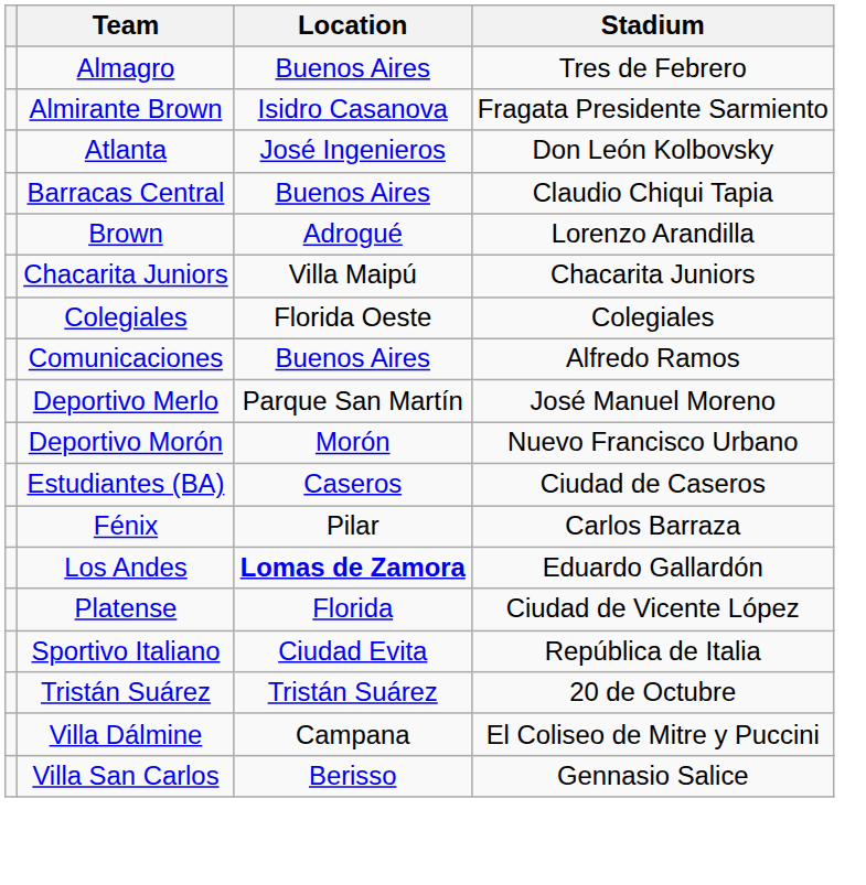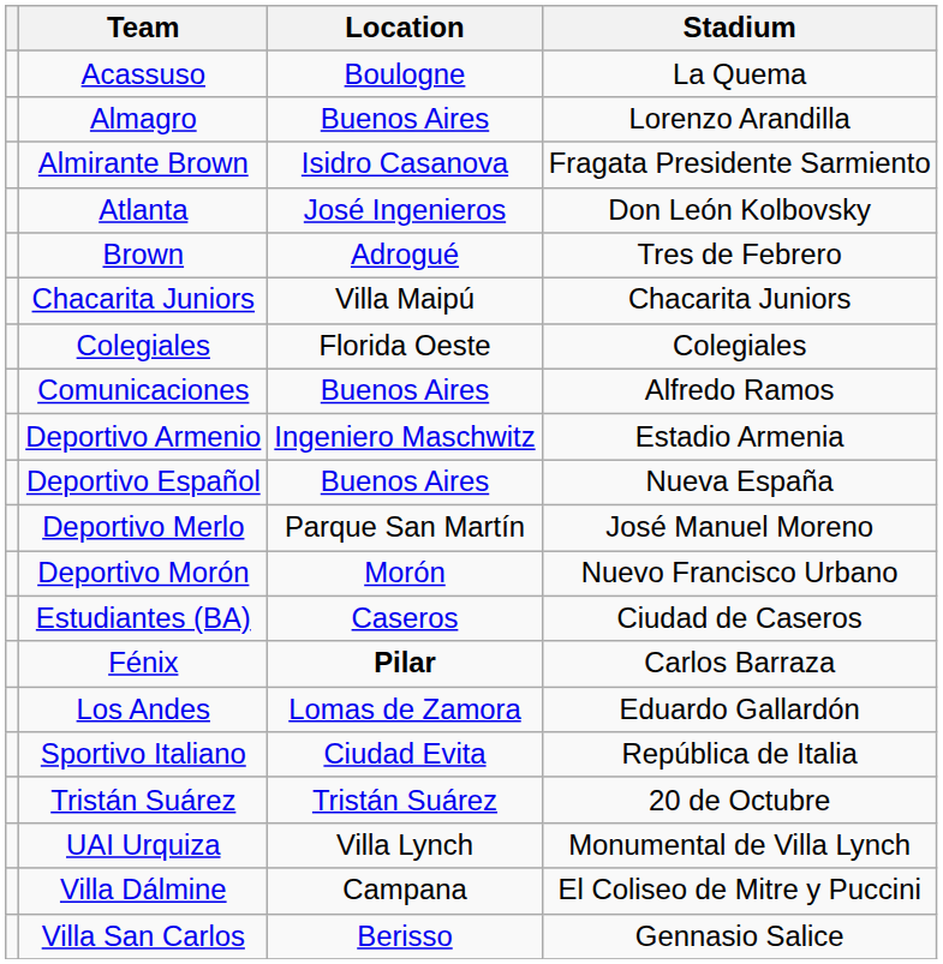+ row: Acassuso | Boulogne | La Quema
Almagro | Stadium: Tres de Febrero -> Lorenzo Arandilla
- row: Barracas Central | Buenos Aires | Claudio Chiqui Tapia
Brown | Stadium: Lorenzo Arandilla -> Tres de Febrero
+ row: Deportivo Armenio | Ingeniero Maschwitz | Estadio Armenia
+ row: Deportivo Español | Buenos Aires | Nueva España
Fénix | Location: normal -> bold
Los Andes | Location: bold -> normal
- row: Platense | Florida | Ciudad de Vicente López
+ row: UAI Urquiza | Villa Lynch | Monumental de Villa Lynch
